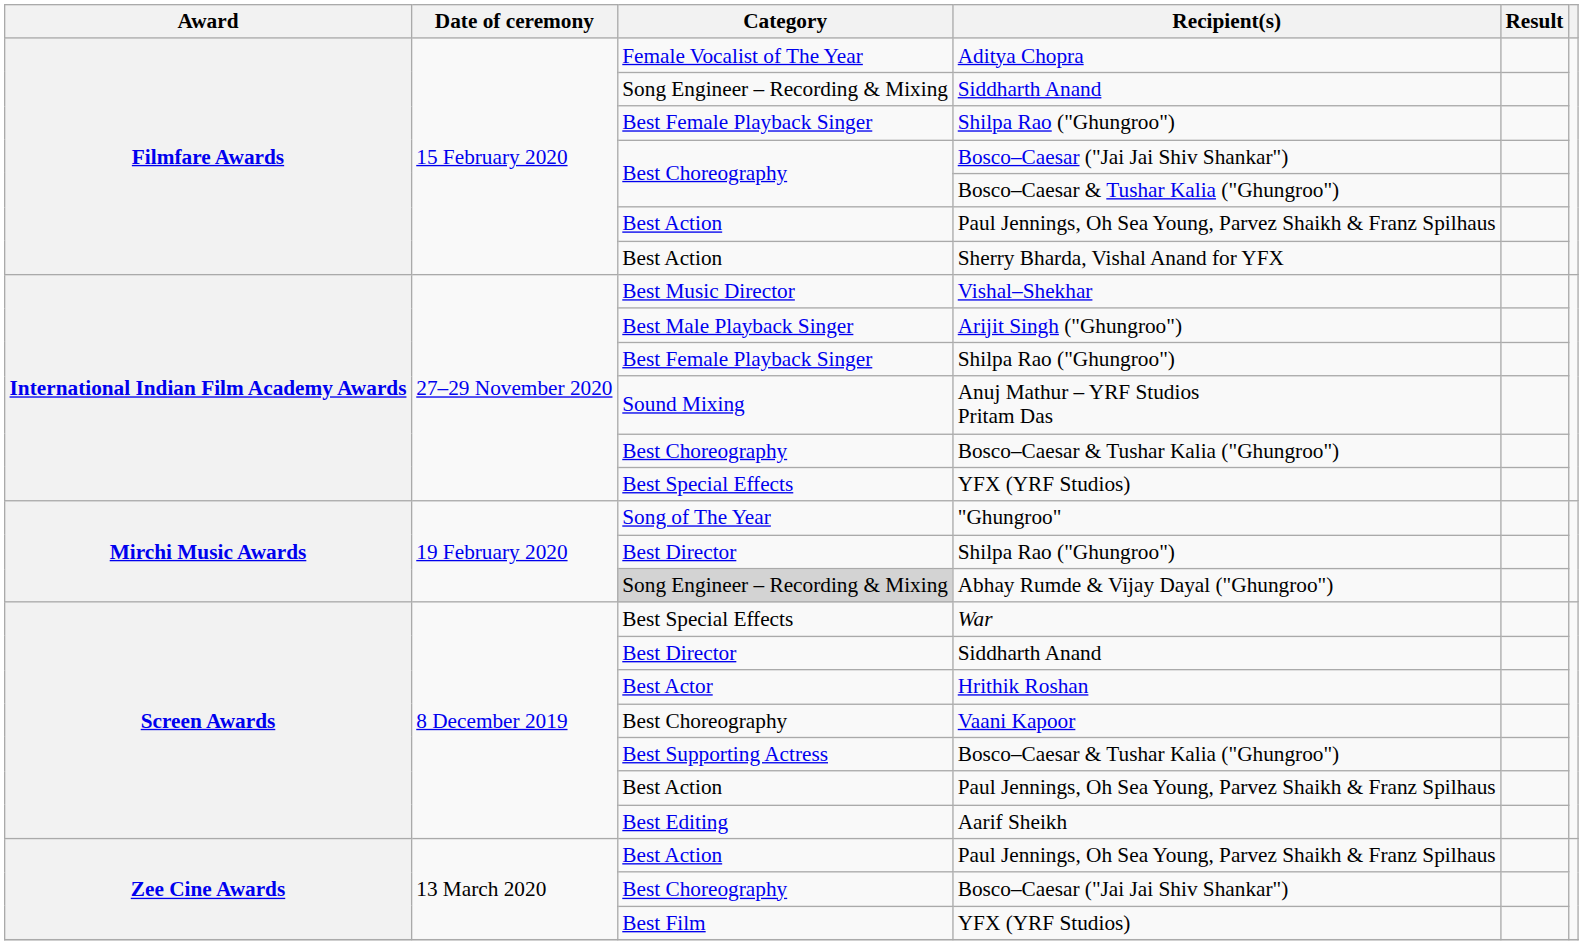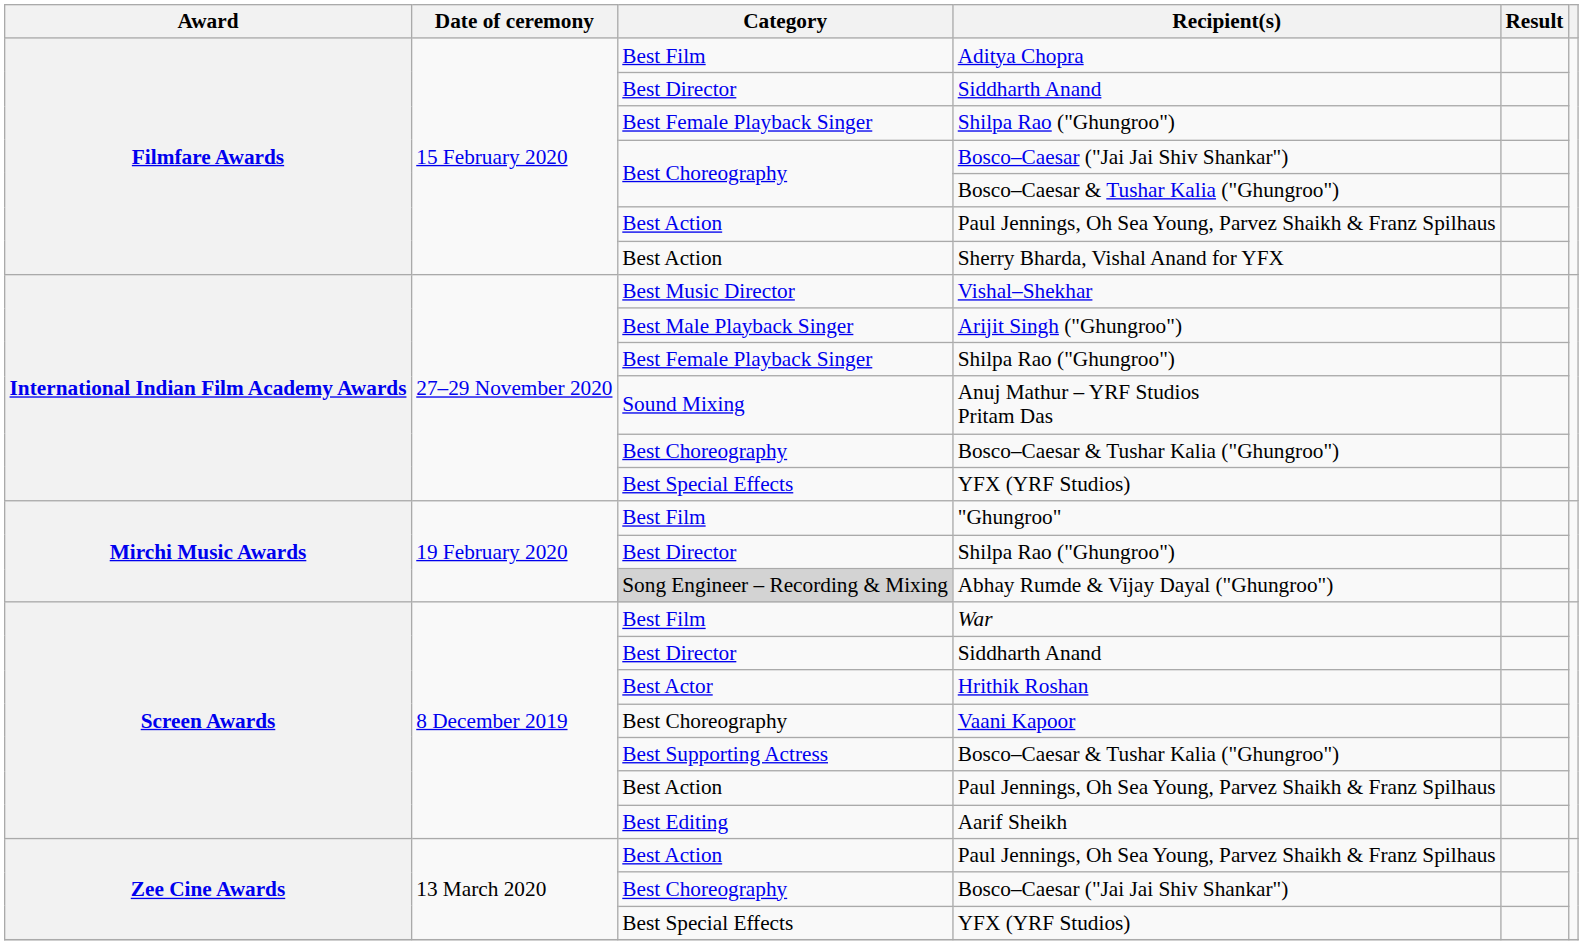Aditya Chopra | Category: Female Vocalist of The Year -> Best Film
Filmfare Awards / Siddharth Anand | Category: Song Engineer – Recording & Mixing -> Best Director
"Ghungroo" | Category: Song of The Year -> Best Film
War | Category: Best Special Effects -> Best Film
Zee Cine Awards / YFX (YRF Studios) | Category: Best Film -> Best Special Effects
